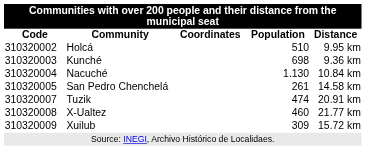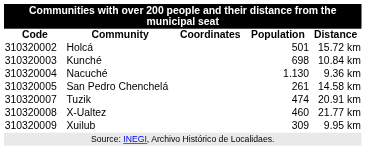Holcá | Population: 510 -> 501
Holcá | Distance: 9.95 km -> 15.72 km
Kunché | Distance: 9.36 km -> 10.84 km
Nacuché | Distance: 10.84 km -> 9.36 km
Xuilub | Distance: 15.72 km -> 9.95 km
